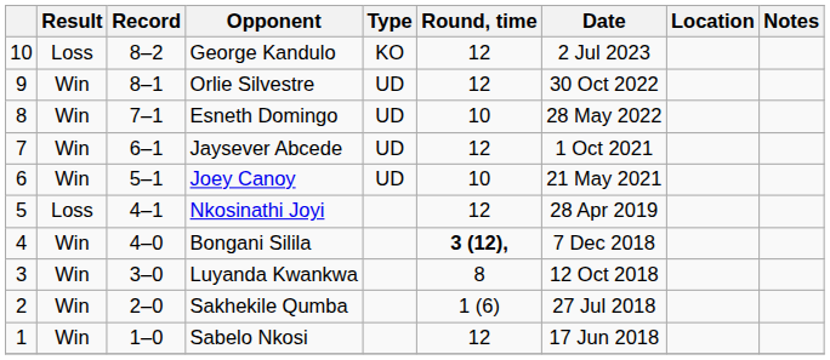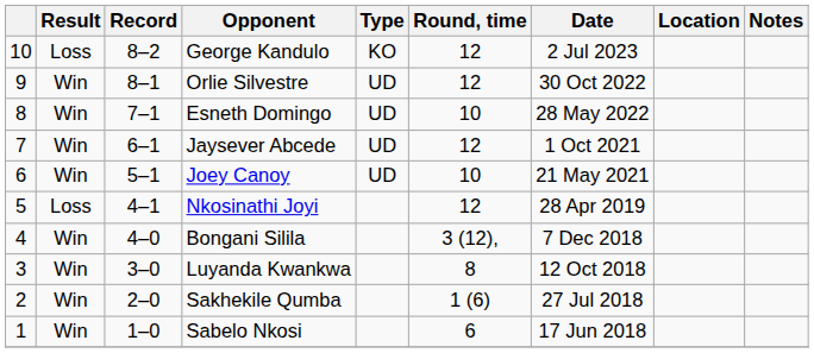Bongani Silila | Round, time: bold -> normal
Sabelo Nkosi | Round, time: 12 -> 6
